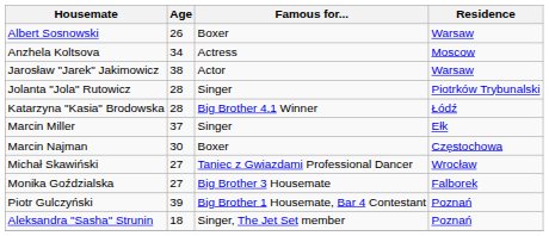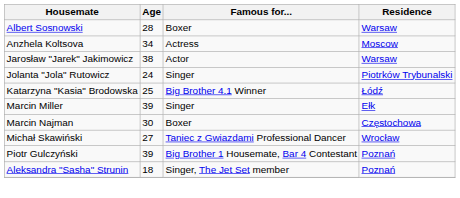Albert Sosnowski | Age: 26 -> 28
Jolanta "Jola" Rutowicz | Age: 28 -> 24
Katarzyna "Kasia" Brodowska | Age: 28 -> 25
Marcin Miller | Age: 37 -> 39
- row: Monika Goździalska | 27 | Big Brother 3 Housemate | Falborek
